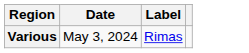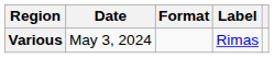+ column: Format
